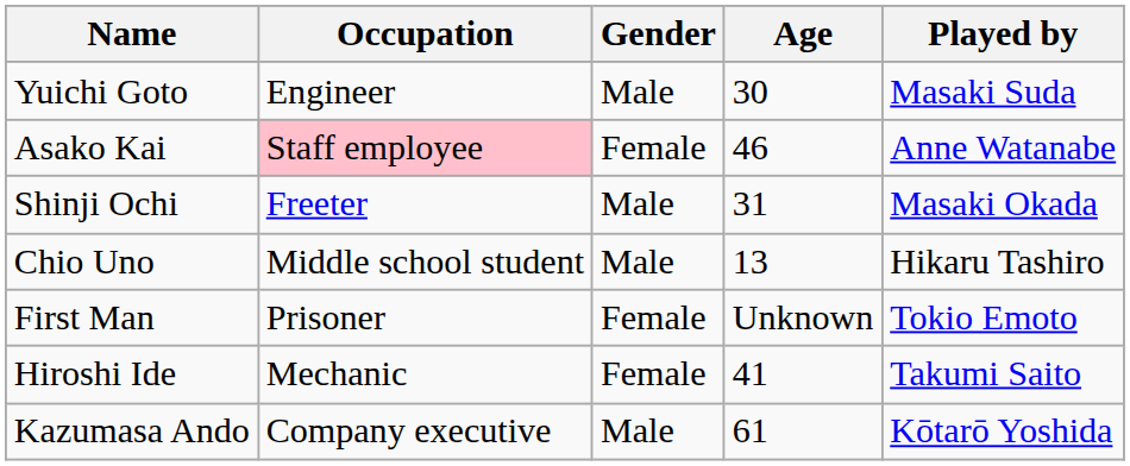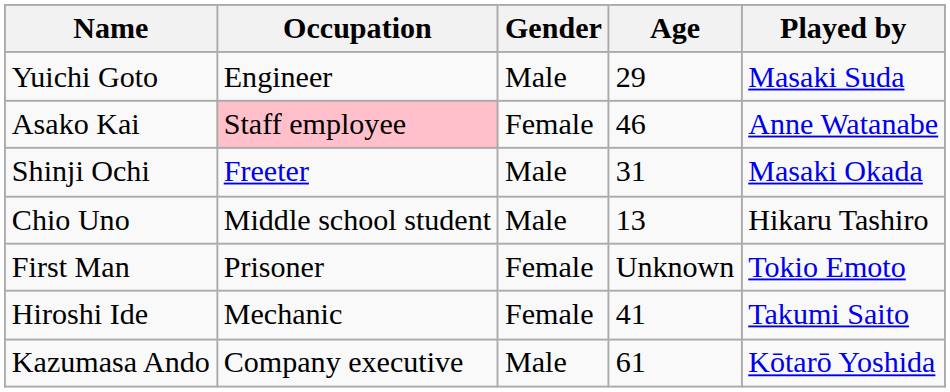Yuichi Goto | Age: 30 -> 29
